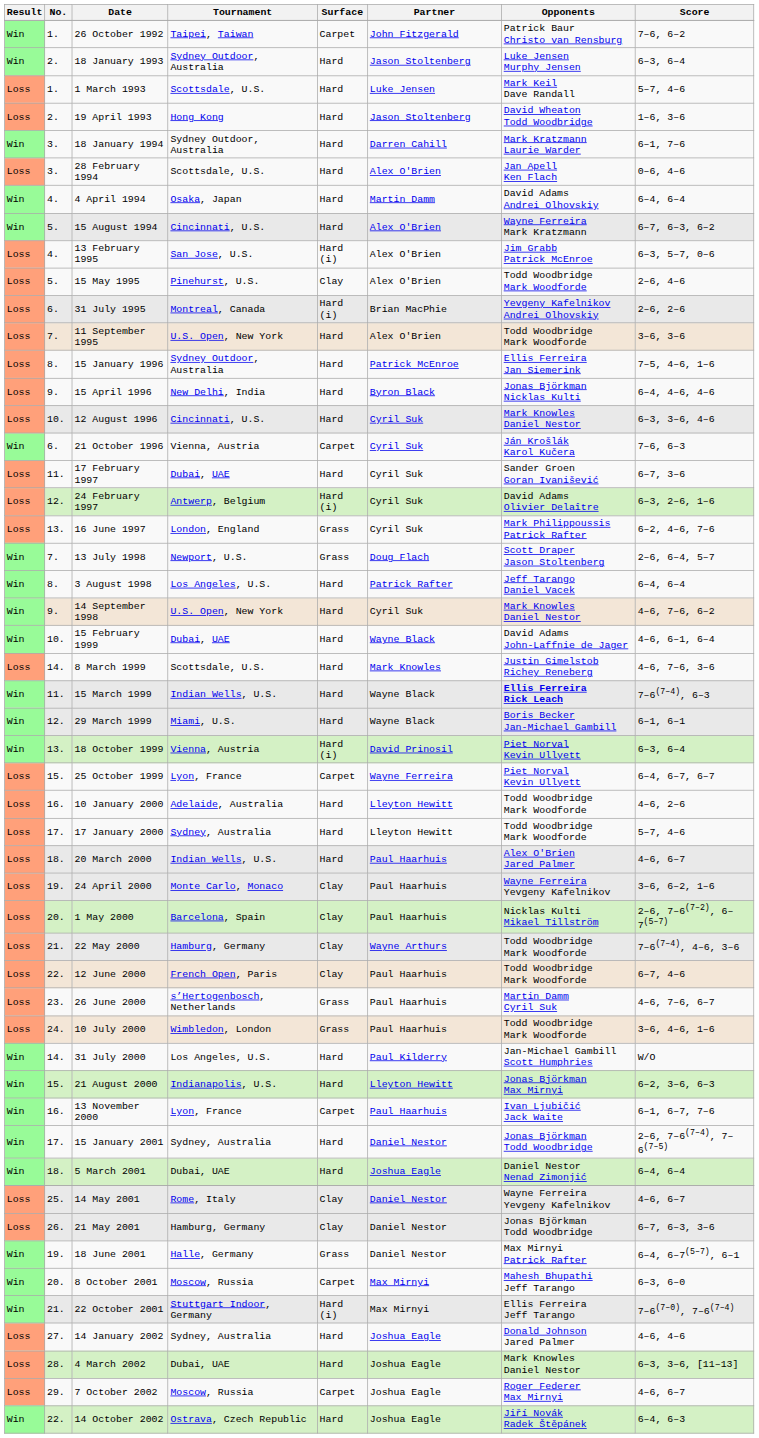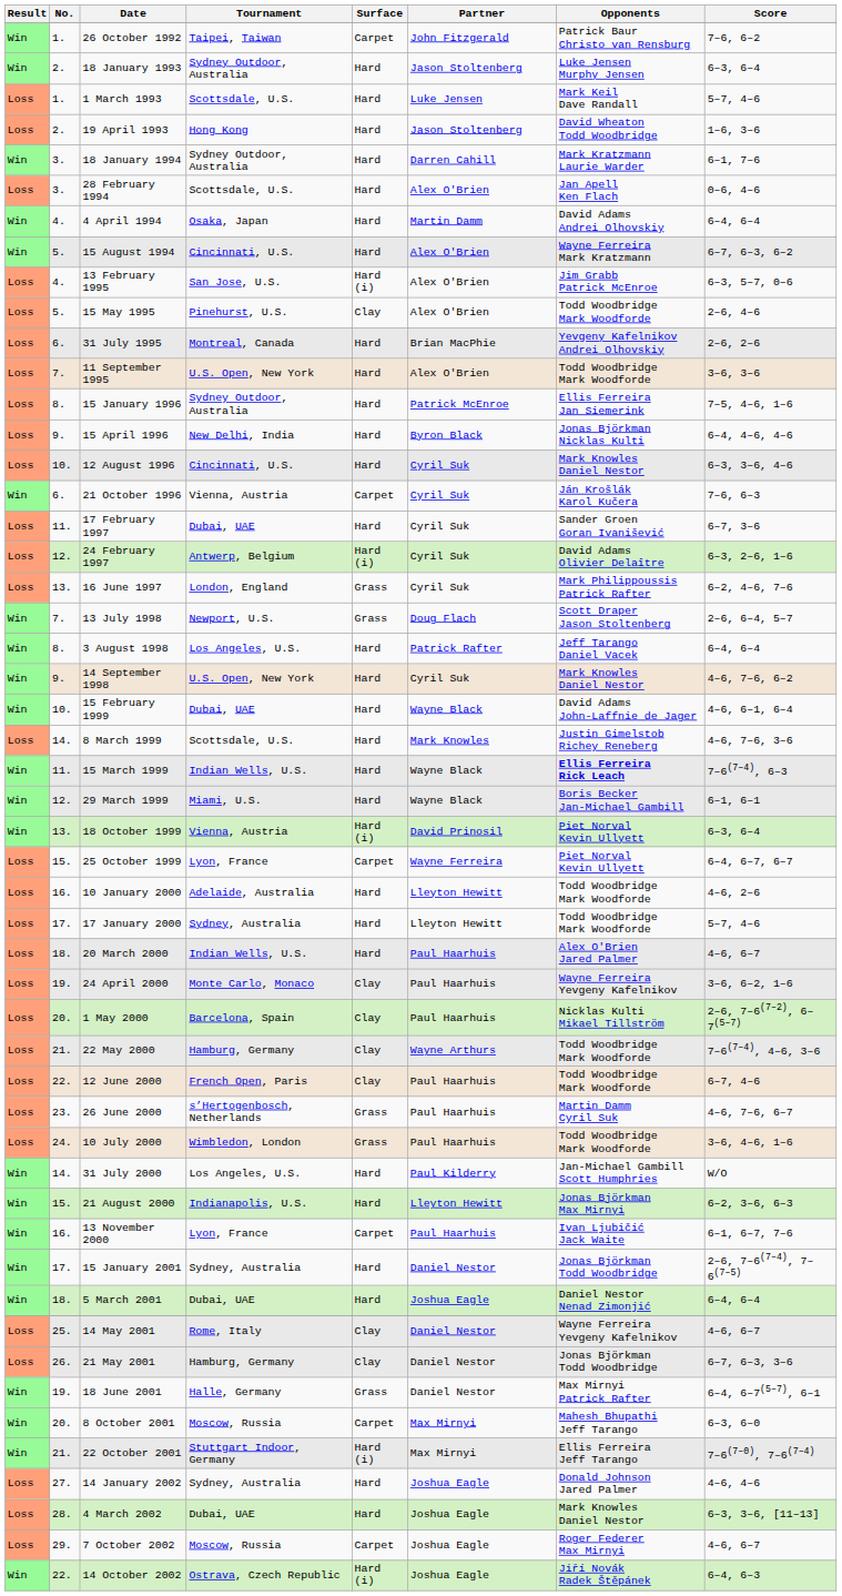31 July 1995 | Surface: Hard (i) -> Hard
14 October 2002 | Surface: Hard -> Hard (i)
